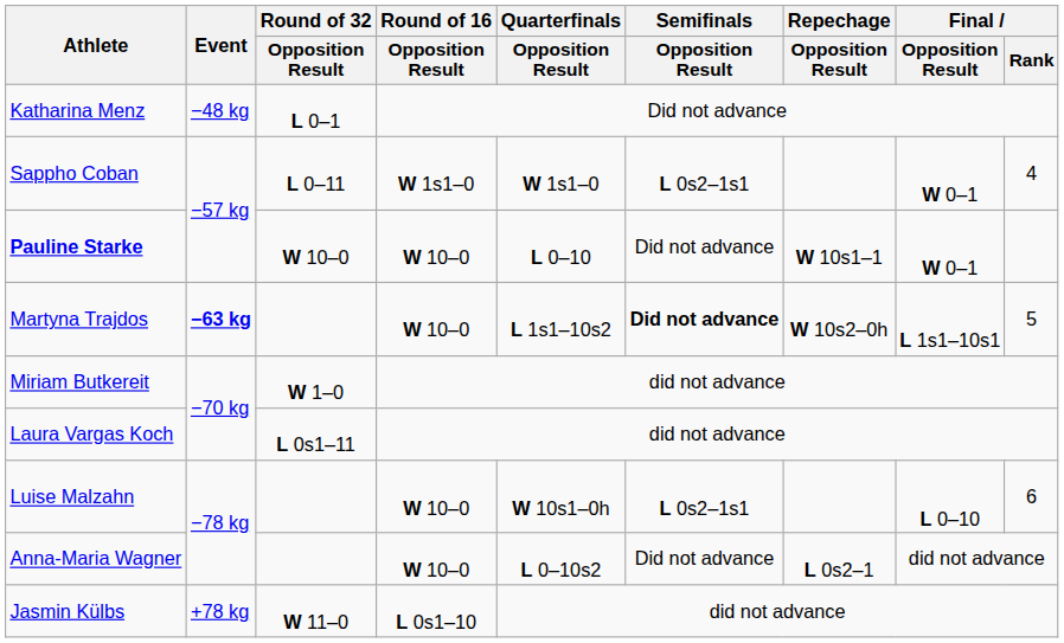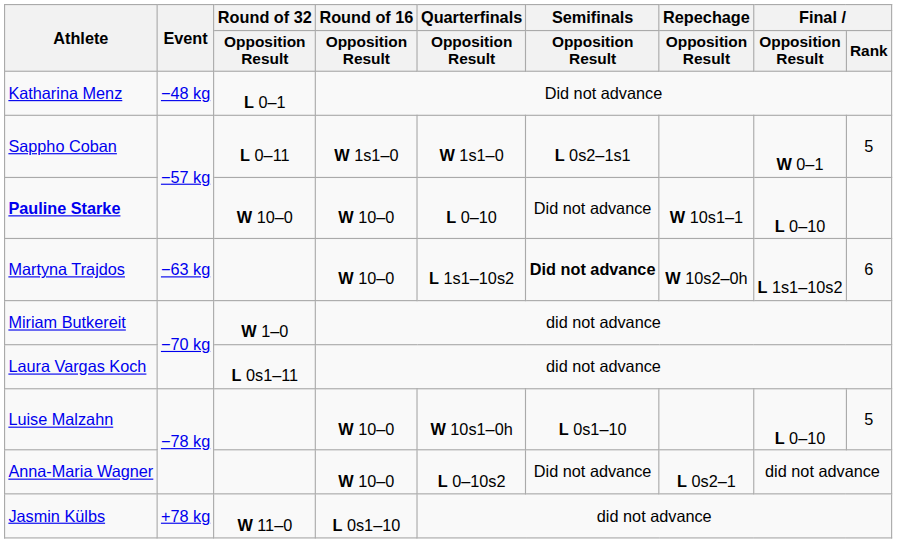Sappho Coban | Final / Rank: 4 -> 5
Pauline Starke | Final / Opposition Result: W 0–1 -> L 0–10
Martyna Trajdos | Event: bold -> normal
Martyna Trajdos | Final / Opposition Result: L 1s1–10s1 -> L 1s1–10s2
Martyna Trajdos | Final / Rank: 5 -> 6
Luise Malzahn | Semifinals / Opposition Result: L 0s2–1s1 -> L 0s1–10
Luise Malzahn | Final / Rank: 6 -> 5
